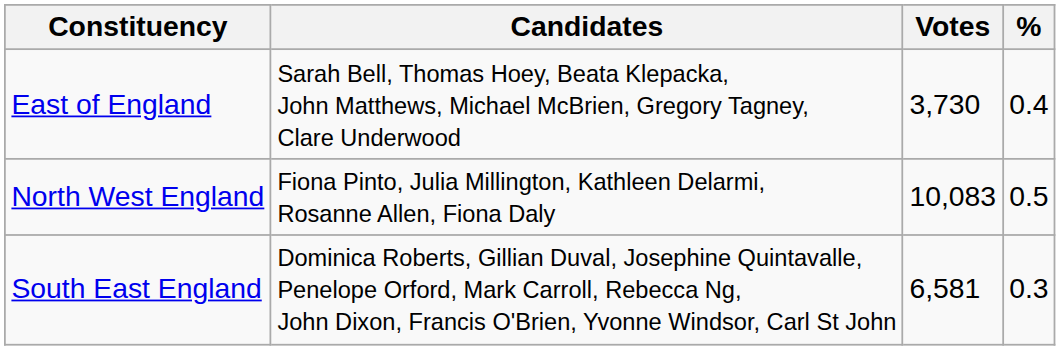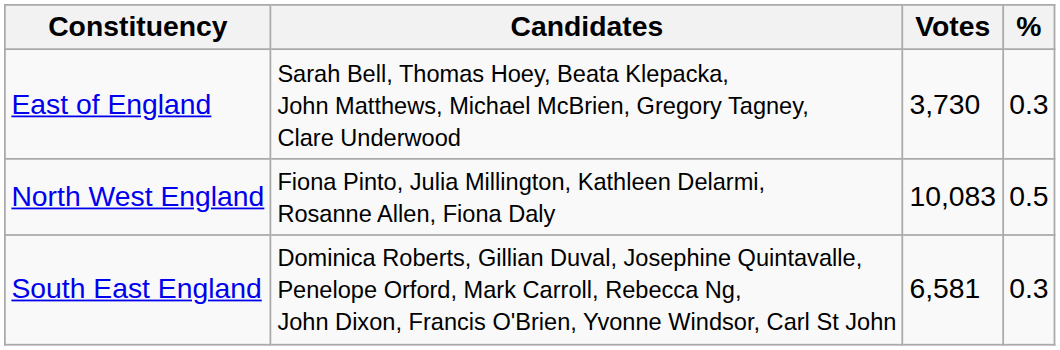East of England | %: 0.4 -> 0.3
